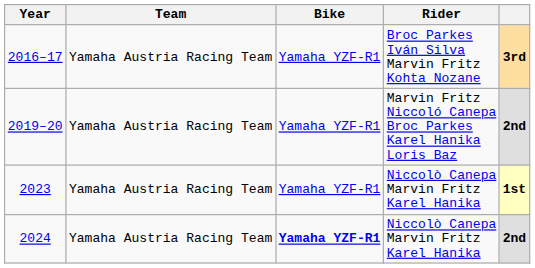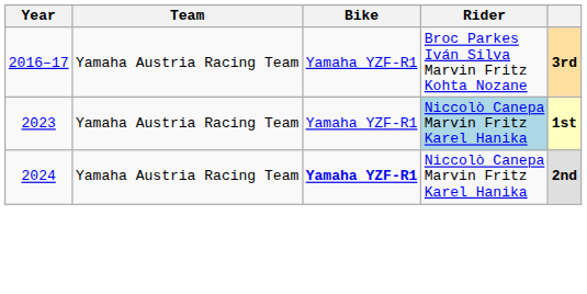- row: 2019–20 | Yamaha Austria Racing Team | Yamaha YZF-R1 | Marvin Fritz Niccoló Canepa Broc Parkes Karel Hanika Loris Baz | 2nd
2023 | Rider: no background -> lightblue background
